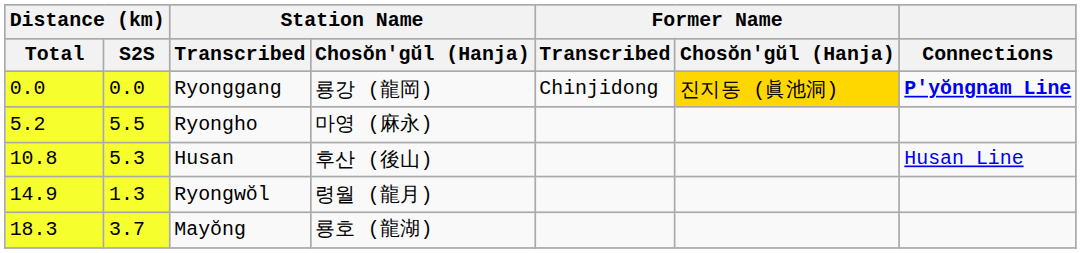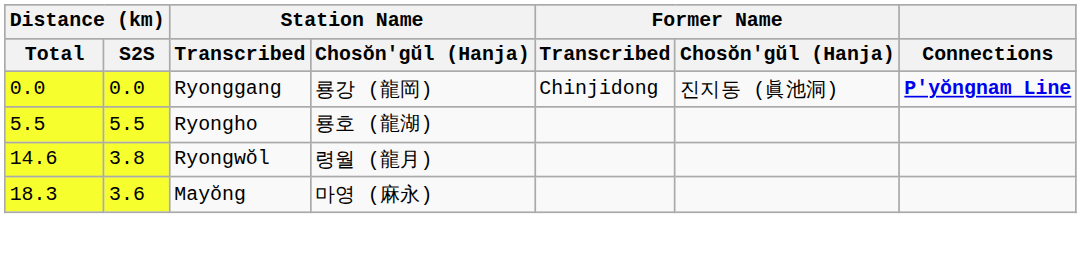Ryonggang | Former Name / Chosŏn'gŭl (Hanja): gold background -> no background
Ryongho | Distance (km) / Total: 5.2 -> 5.5
Ryongho | Station Name / Chosŏn'gŭl (Hanja): 마영 (麻永) -> 룡호 (龍湖)
- row: 10.8 | 5.3 | Husan | 후산 (後山) | Husan Line
Ryongwŏl | Distance (km) / Total: 14.9 -> 14.6
Ryongwŏl | Distance (km) / S2S: 1.3 -> 3.8
Mayŏng | Distance (km) / S2S: 3.7 -> 3.6
Mayŏng | Station Name / Chosŏn'gŭl (Hanja): 룡호 (龍湖) -> 마영 (麻永)
